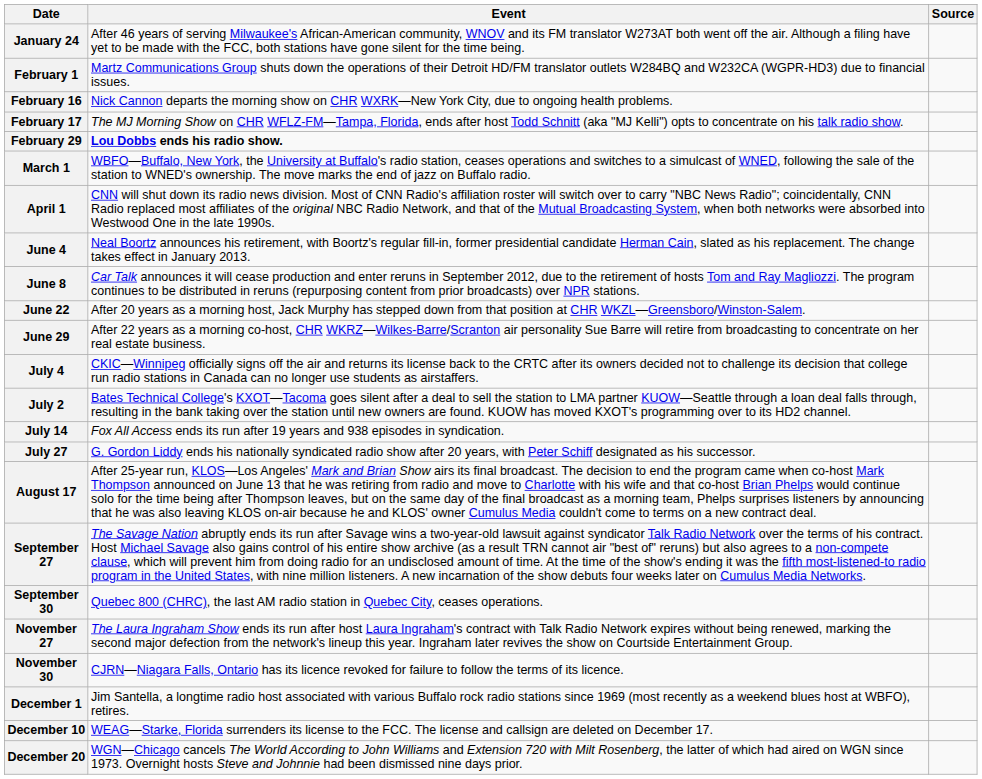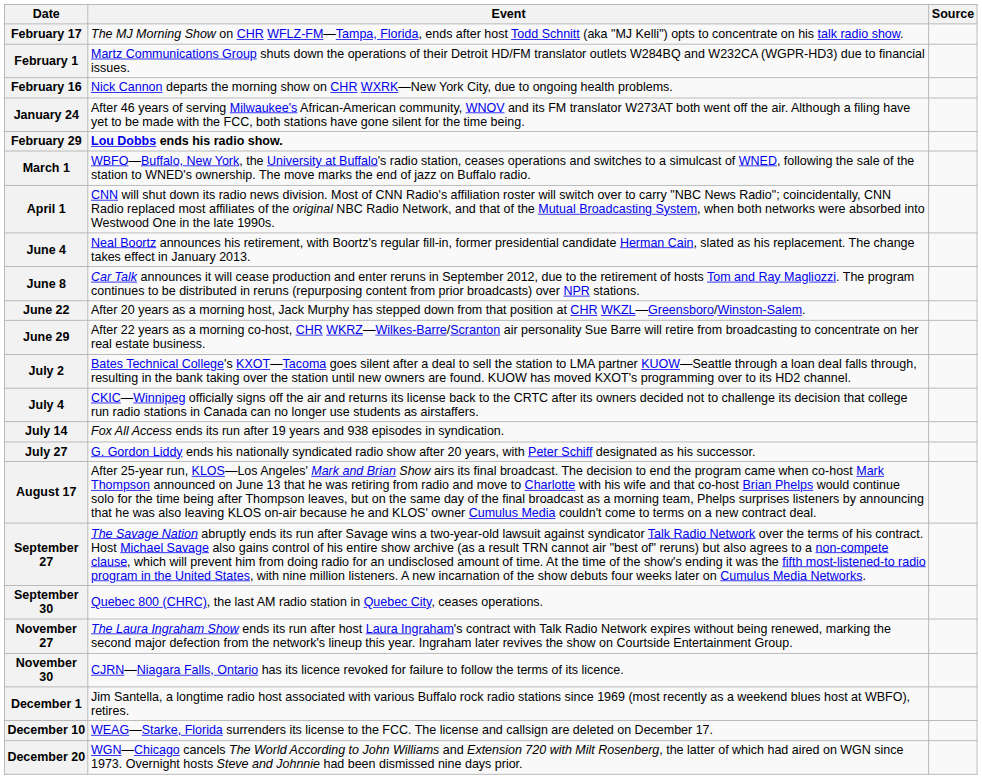rows swapped: January 24 <-> February 17
rows swapped: July 2 <-> July 4
